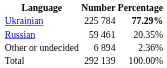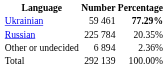Ukrainian | Number: 225 784 -> 59 461
Russian | Number: 59 461 -> 225 784
